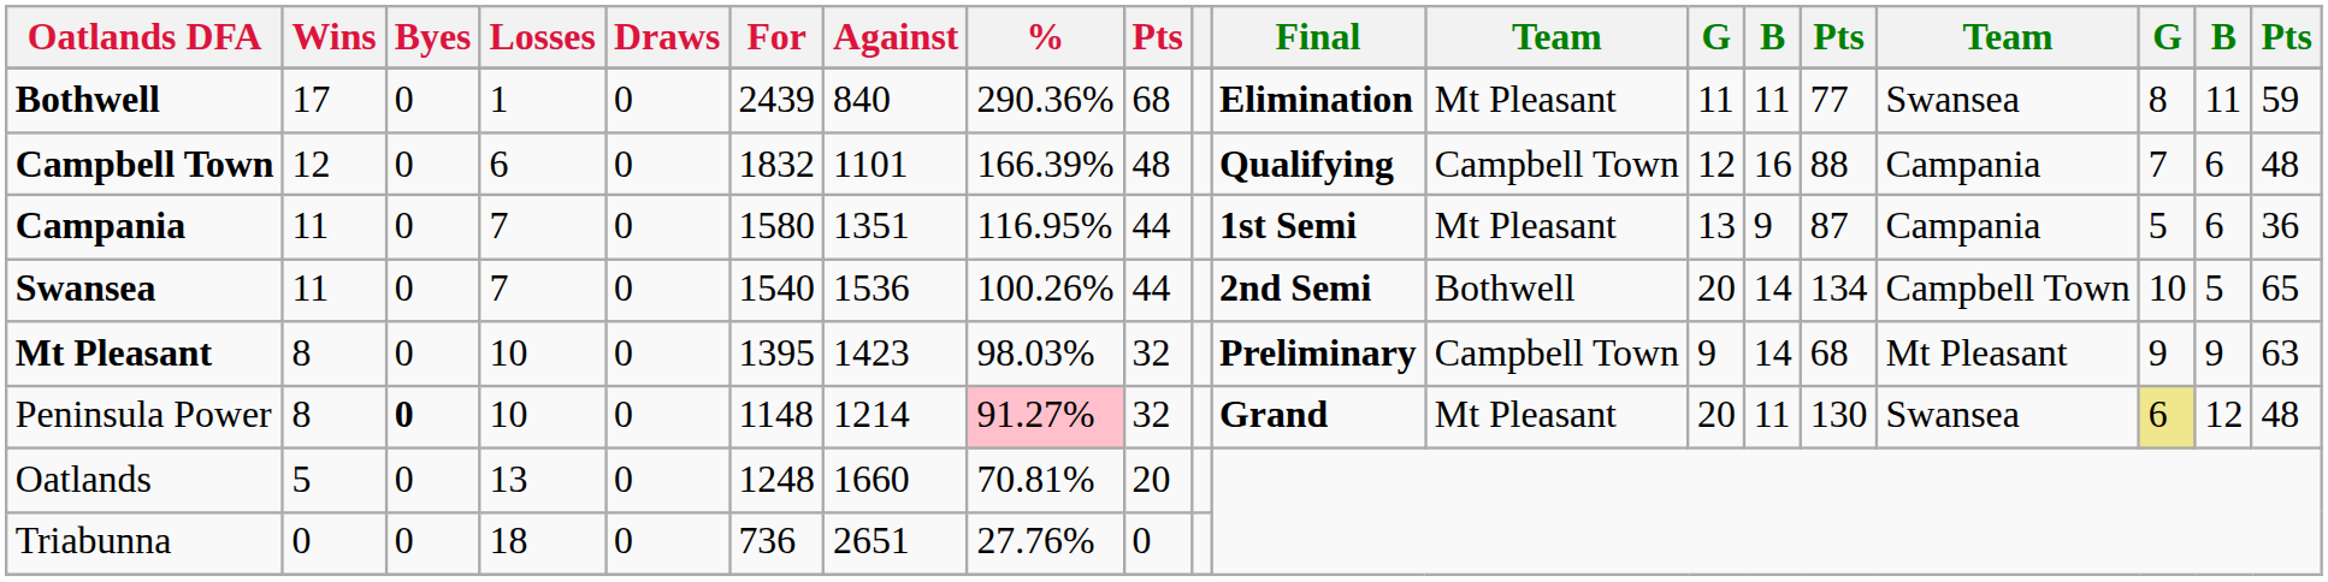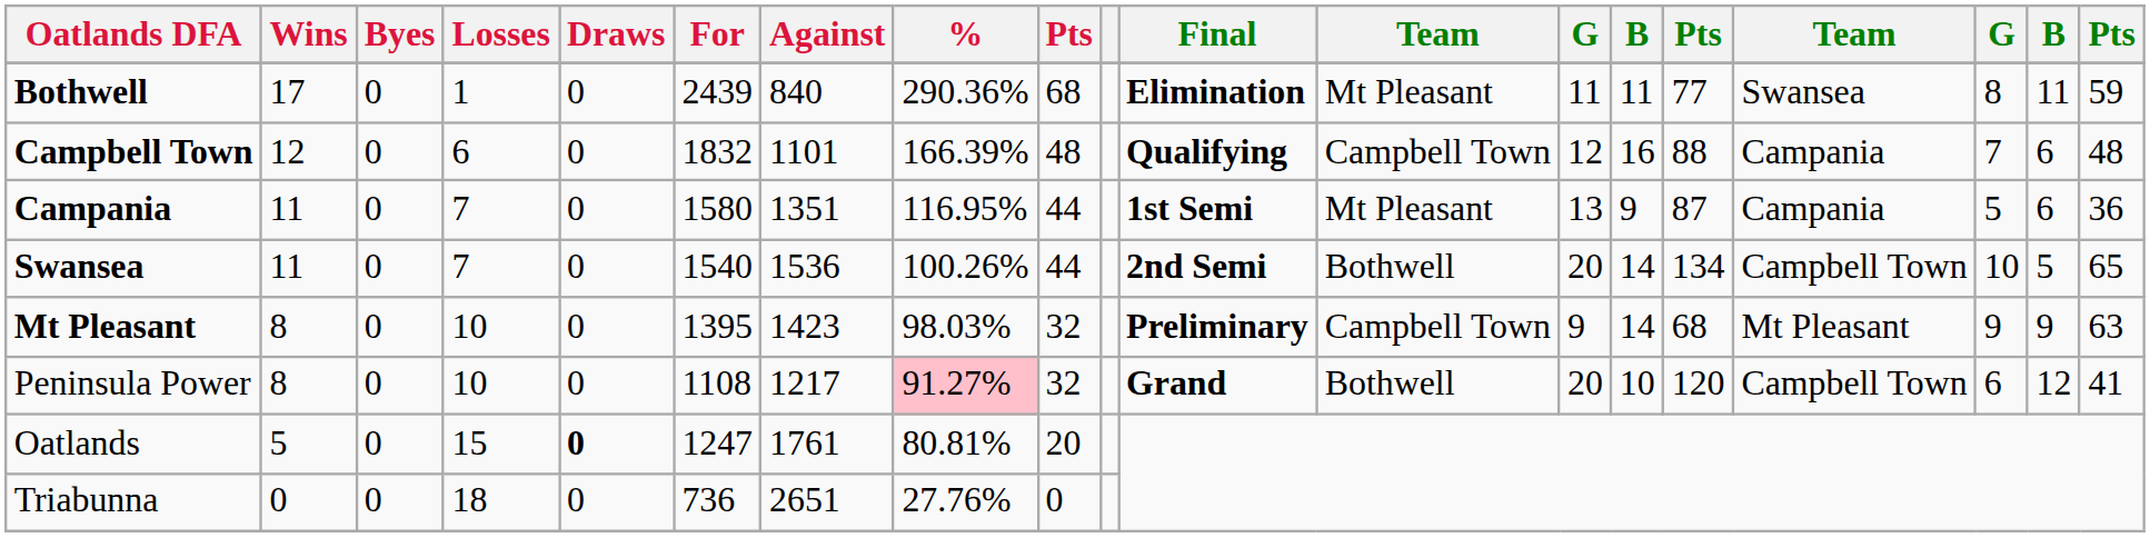Peninsula Power | Byes: bold -> normal
Peninsula Power | For: 1148 -> 1108
Peninsula Power | Against: 1214 -> 1217
Peninsula Power | column 12: Mt Pleasant -> Bothwell
Peninsula Power | column 14: 11 -> 10
Peninsula Power | column 15: 130 -> 120
Peninsula Power | column 16: Swansea -> Campbell Town
Peninsula Power | column 17: khaki background -> no background
Peninsula Power | column 19: 48 -> 41
Oatlands | Losses: 13 -> 15
Oatlands | Draws: normal -> bold
Oatlands | For: 1248 -> 1247
Oatlands | Against: 1660 -> 1761
Oatlands | %: 70.81% -> 80.81%
